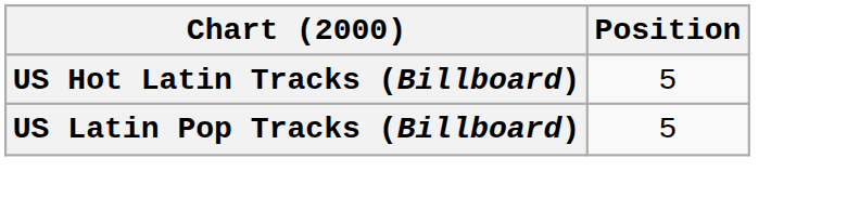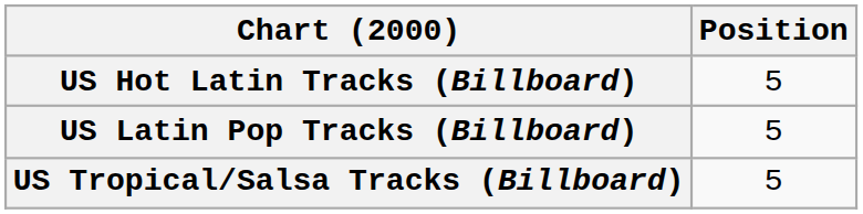+ row: US Tropical/Salsa Tracks (Billboard) | 5
